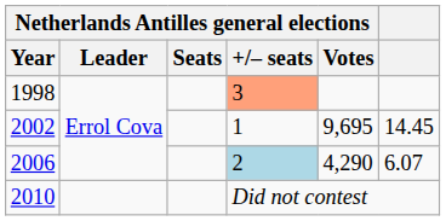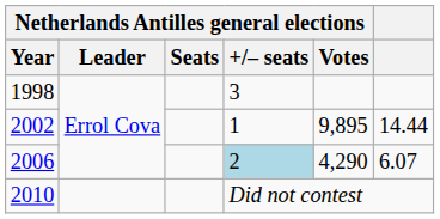1998 | Netherlands Antilles general elections / +/– seats: lightsalmon background -> no background
2002 | Netherlands Antilles general elections / Votes: 9,695 -> 9,895
2002 | column 6: 14.45 -> 14.44
